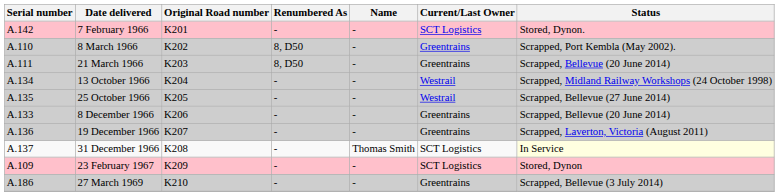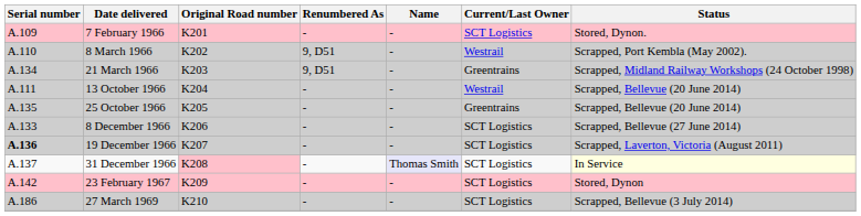7 February 1966 | Serial number: A.142 -> A.109
8 March 1966 | Renumbered As: 8, D50 -> 9, D51
8 March 1966 | Current/Last Owner: Greentrains -> Westrail
21 March 1966 | Serial number: A.111 -> A.134
21 March 1966 | Renumbered As: 8, D50 -> 9, D51
21 March 1966 | Status: Scrapped, Bellevue (20 June 2014) -> Scrapped, Midland Railway Workshops (24 October 1998)
13 October 1966 | Serial number: A.134 -> A.111
13 October 1966 | Status: Scrapped, Midland Railway Workshops (24 October 1998) -> Scrapped, Bellevue (20 June 2014)
25 October 1966 | Current/Last Owner: Westrail -> Greentrains
25 October 1966 | Status: Scrapped, Bellevue (27 June 2014) -> Scrapped, Bellevue (20 June 2014)
8 December 1966 | Current/Last Owner: Greentrains -> SCT Logistics
8 December 1966 | Status: Scrapped, Bellevue (20 June 2014) -> Scrapped, Bellevue (27 June 2014)
19 December 1966 | Serial number: normal -> bold
19 December 1966 | Current/Last Owner: Greentrains -> SCT Logistics
31 December 1966 | Original Road number: no background -> pink background
31 December 1966 | Name: no background -> lavender background
23 February 1967 | Serial number: A.109 -> A.142
27 March 1969 | Current/Last Owner: Greentrains -> SCT Logistics
